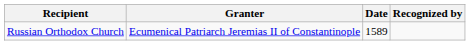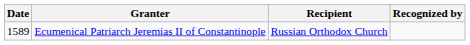columns swapped: Date <-> Recipient
